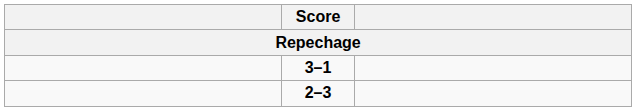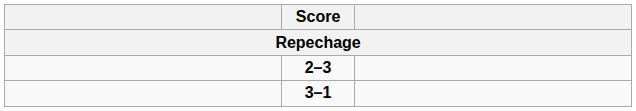rows swapped: 2–3 <-> 3–1
